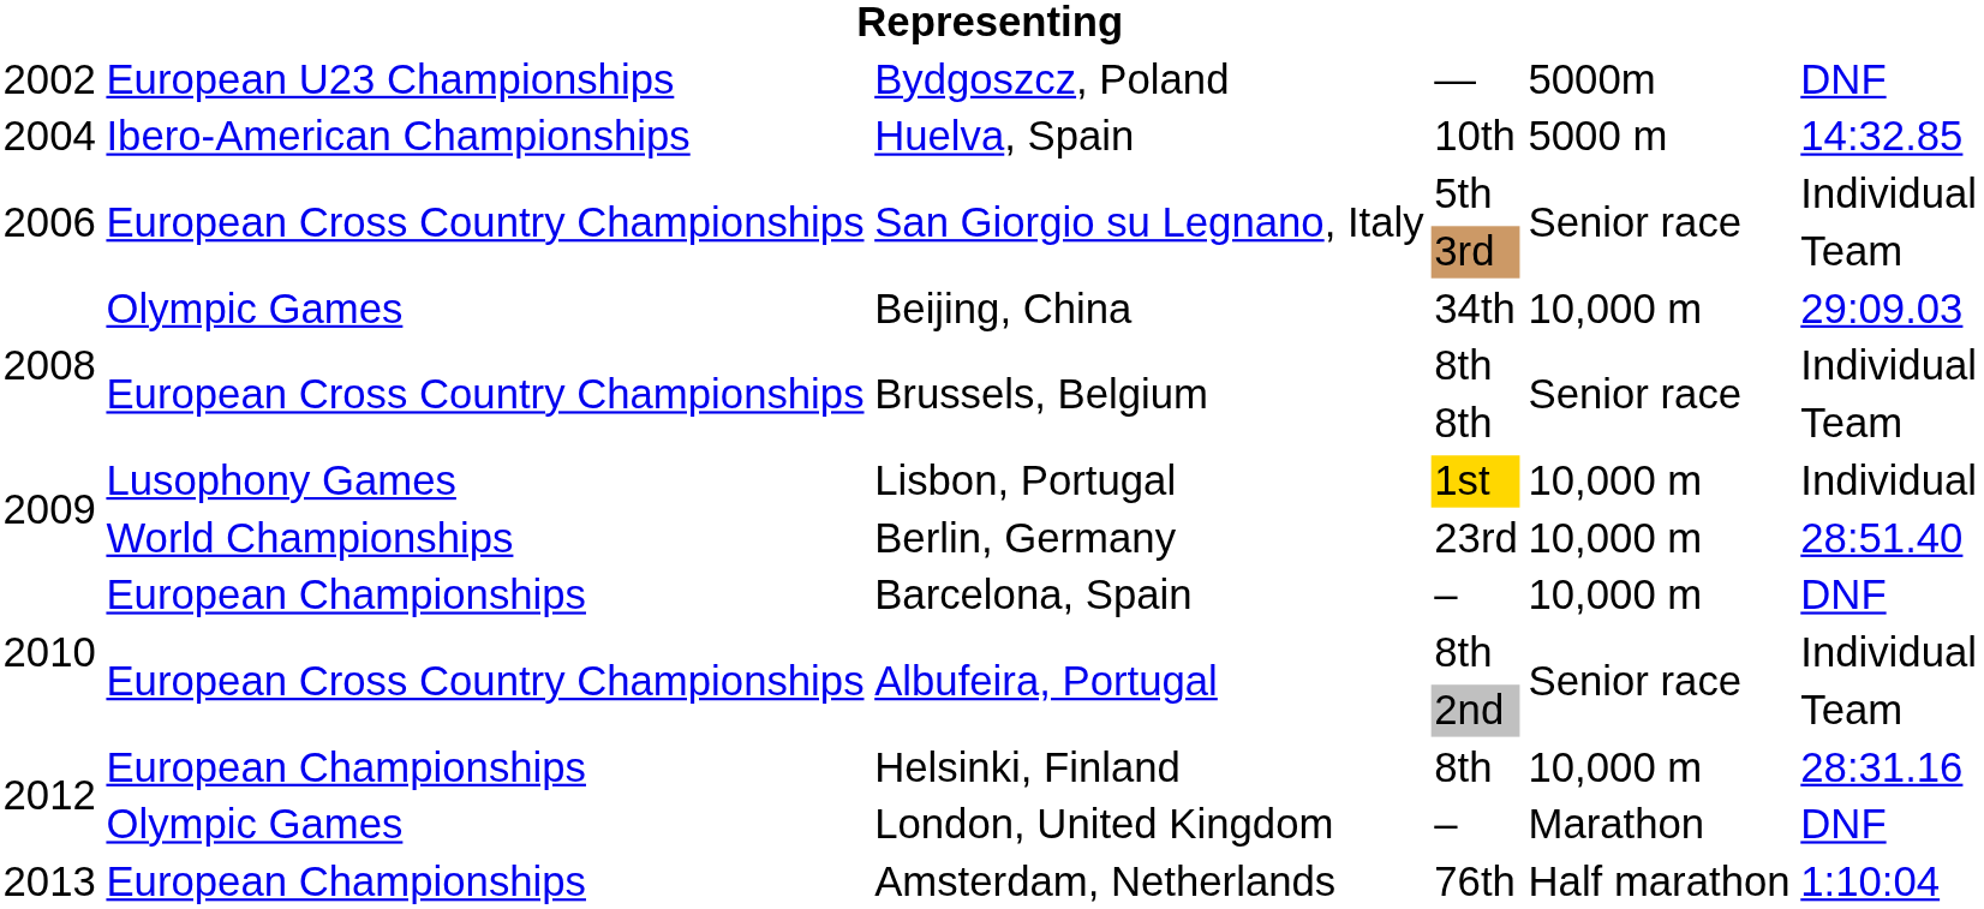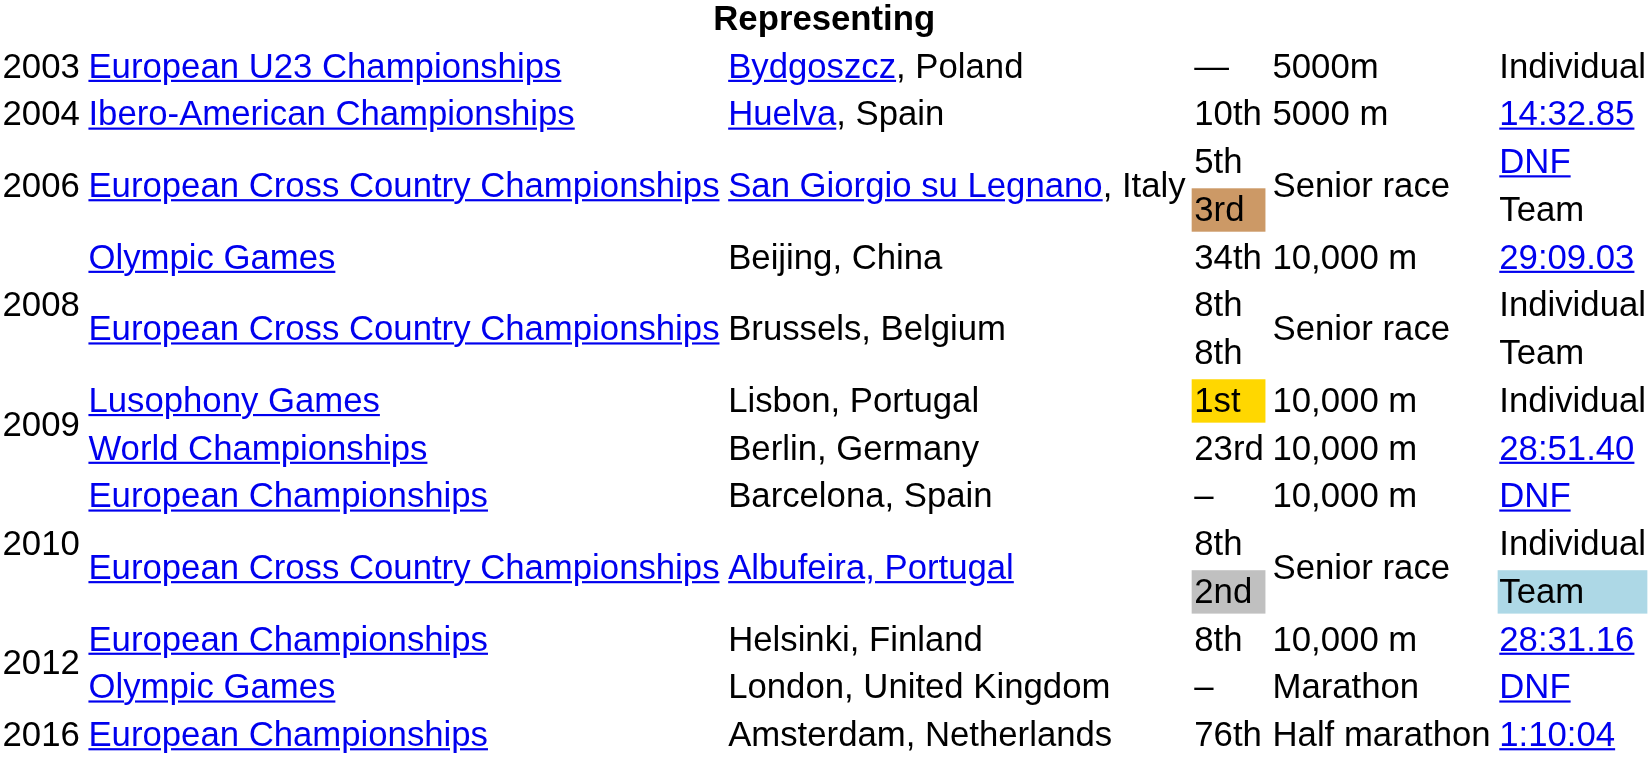Bydgoszcz, Poland | column 1: 2002 -> 2003
Bydgoszcz, Poland | column 6: DNF -> Individual
San Giorgio su Legnano, Italy / 5th | column 6: Individual -> DNF
Albufeira, Portugal / 2nd | column 6: no background -> lightblue background
Amsterdam, Netherlands | column 1: 2013 -> 2016
